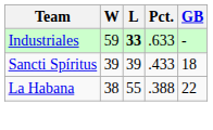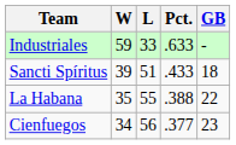Industriales | L: bold -> normal
Sancti Spíritus | L: 39 -> 51
La Habana | W: 38 -> 35
+ row: Cienfuegos | 34 | 56 | .377 | 23
